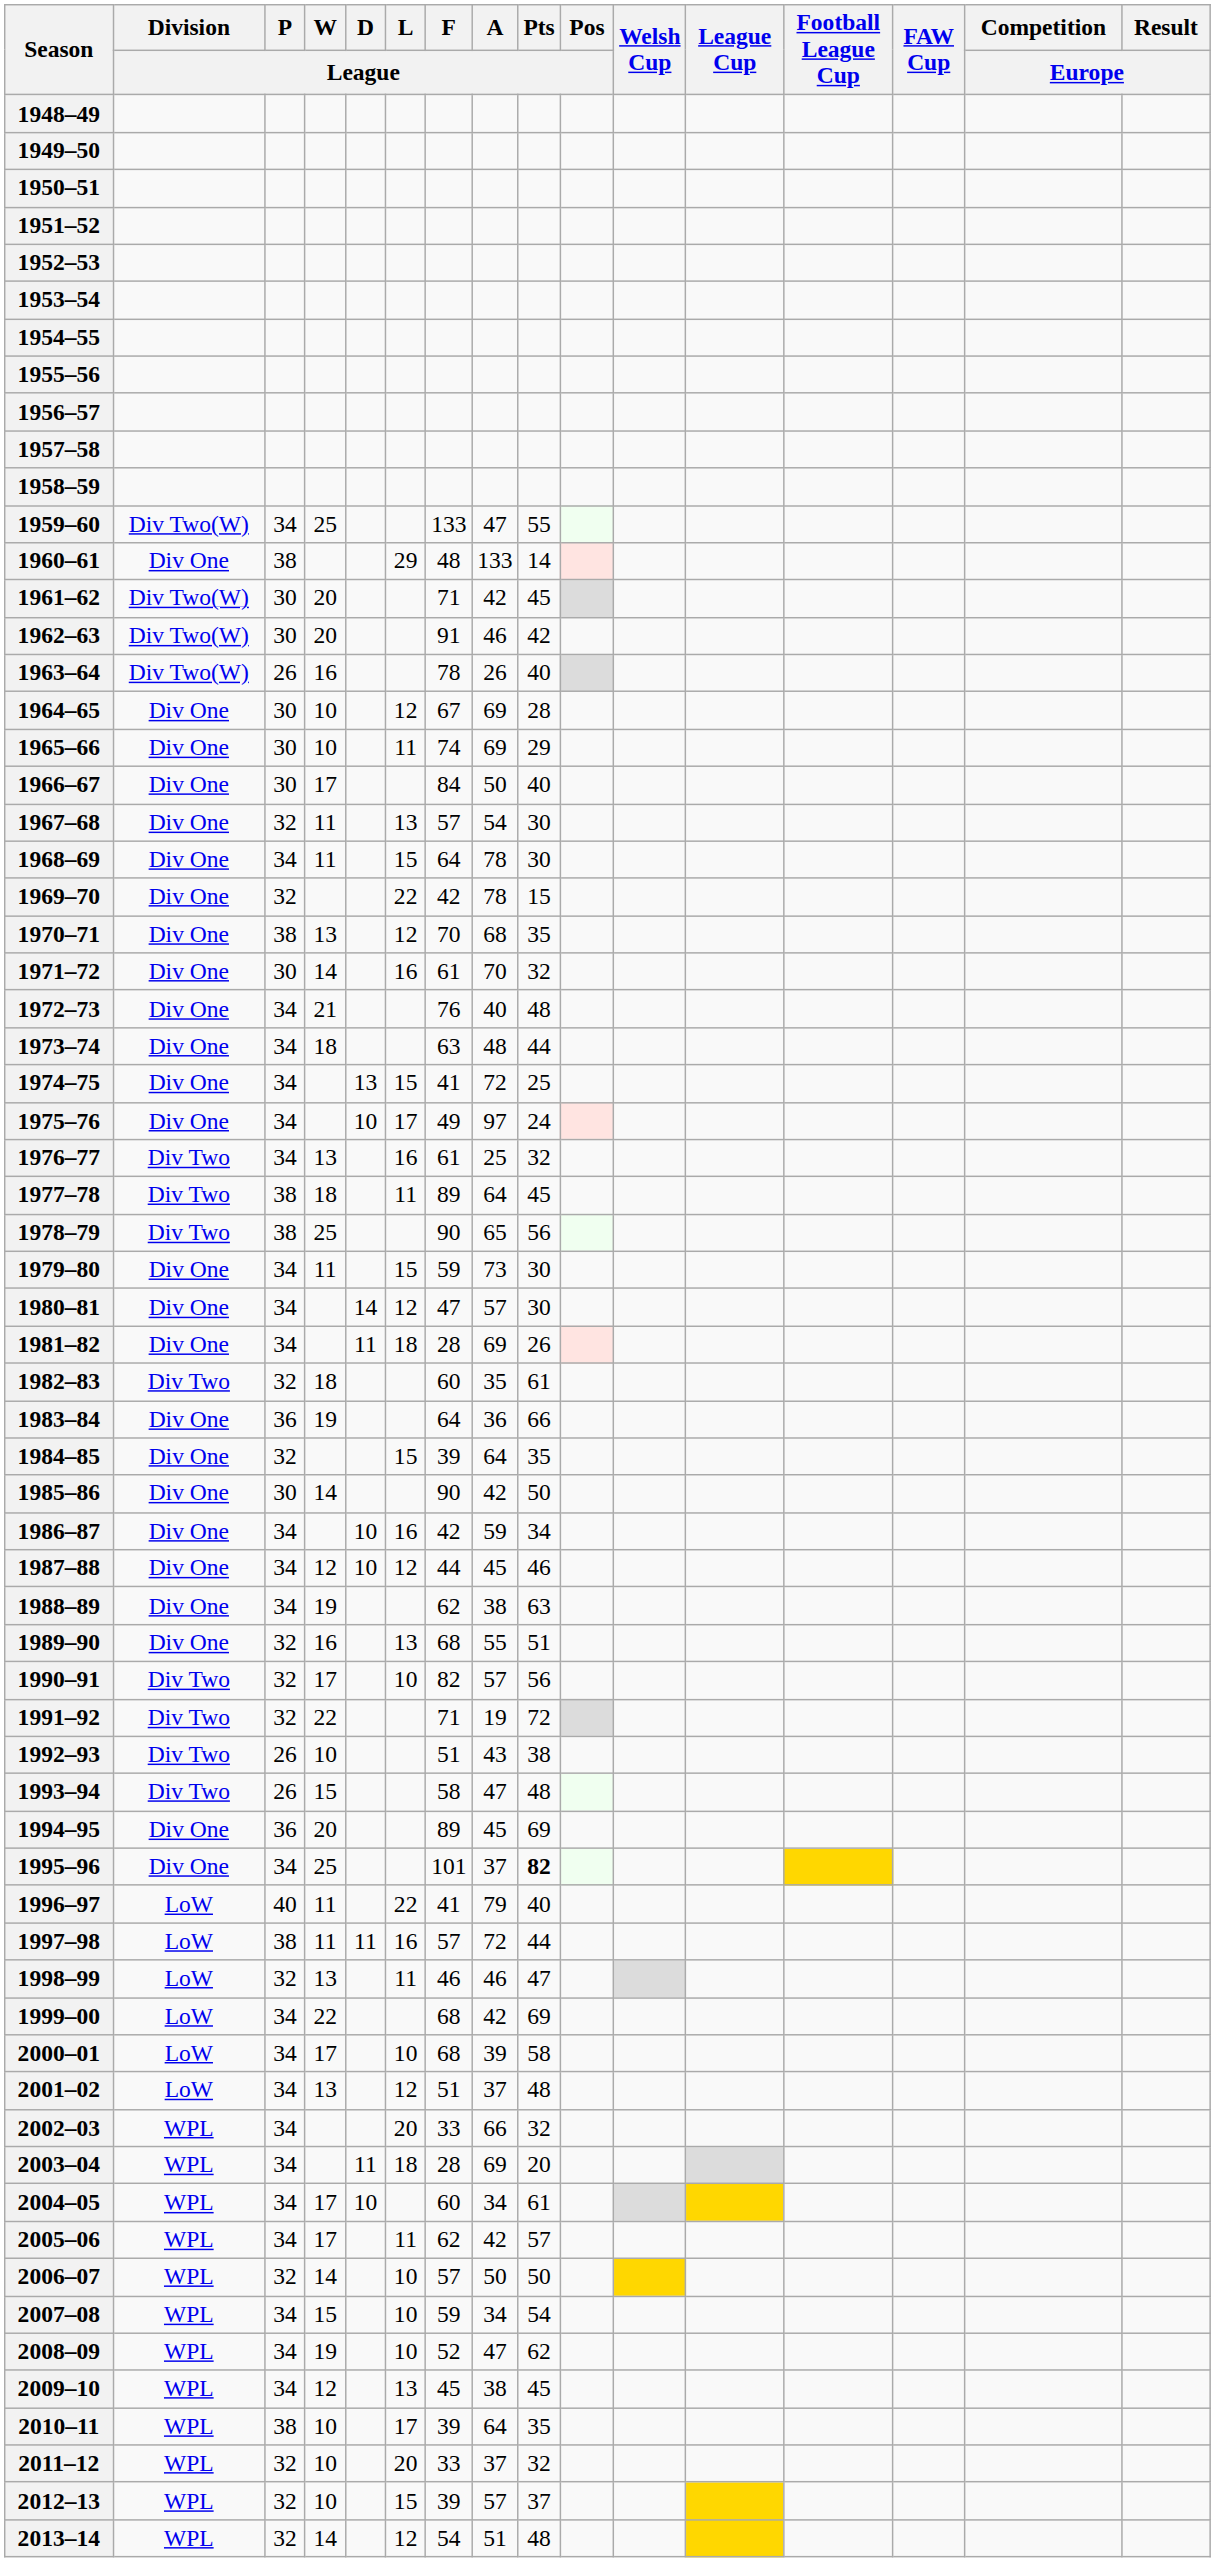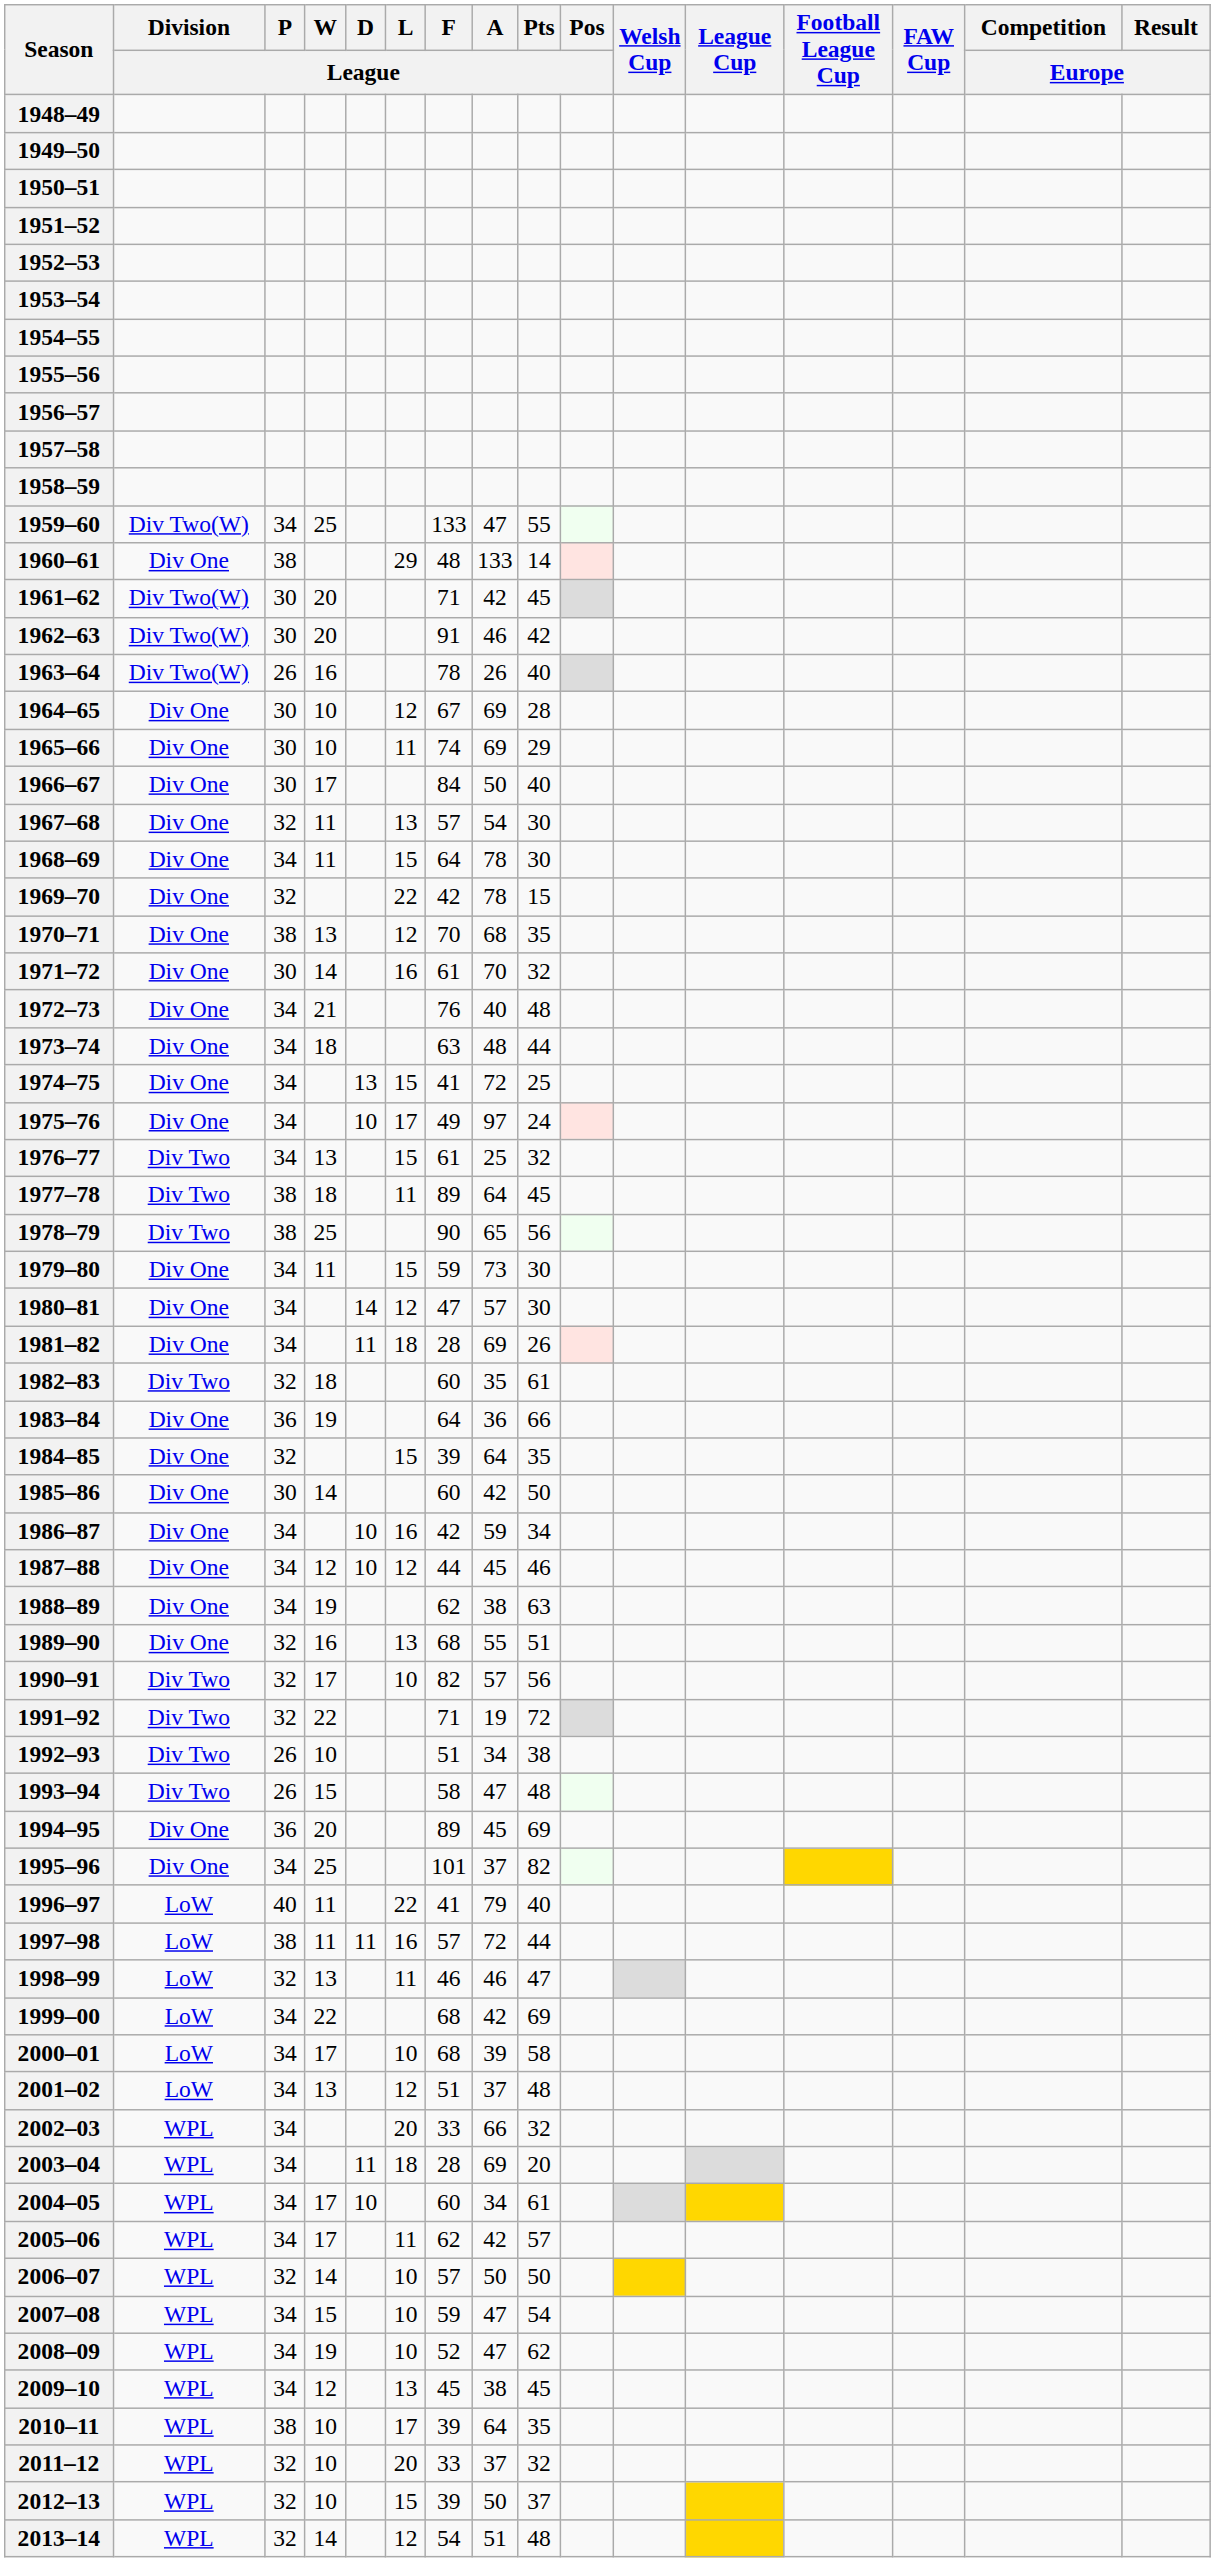1976–77 | L / League: 16 -> 15
1985–86 | F / League: 90 -> 60
1992–93 | A / League: 43 -> 34
1995–96 | Pts / League: bold -> normal
2007–08 | A / League: 34 -> 47
2012–13 | A / League: 57 -> 50
